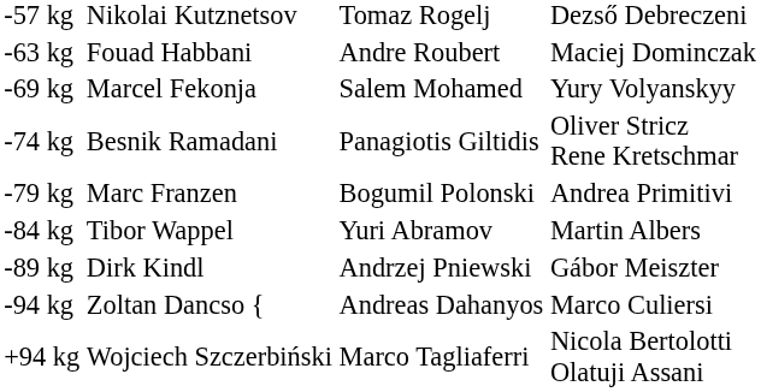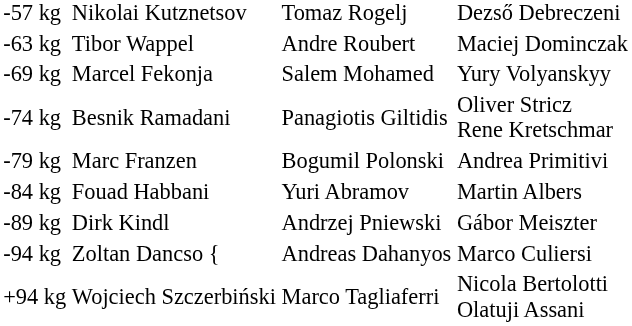-63 kg | column 2: Fouad Habbani -> Tibor Wappel
-84 kg | column 2: Tibor Wappel -> Fouad Habbani
